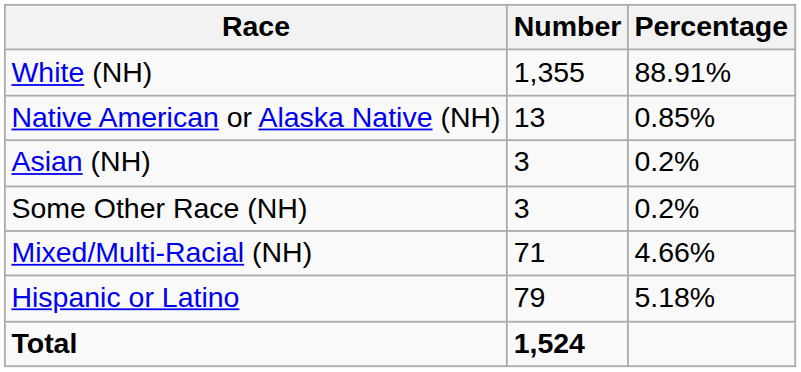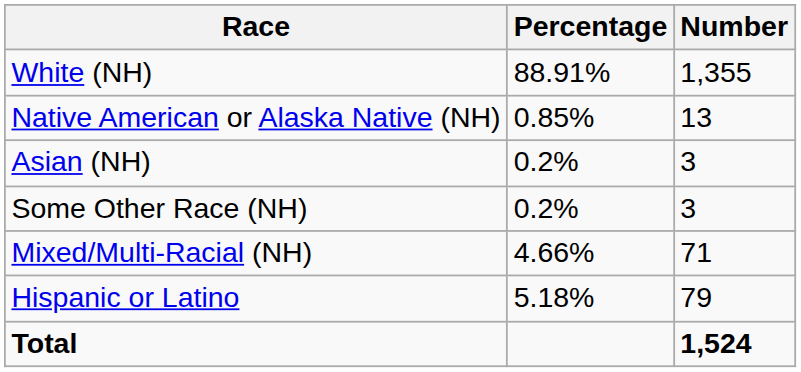columns swapped: Number <-> Percentage
